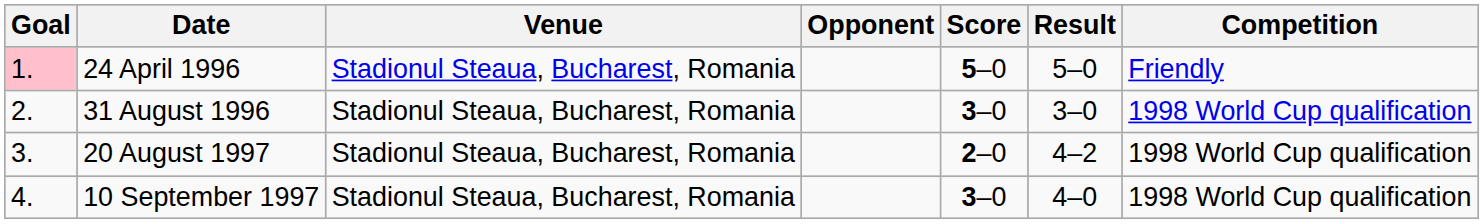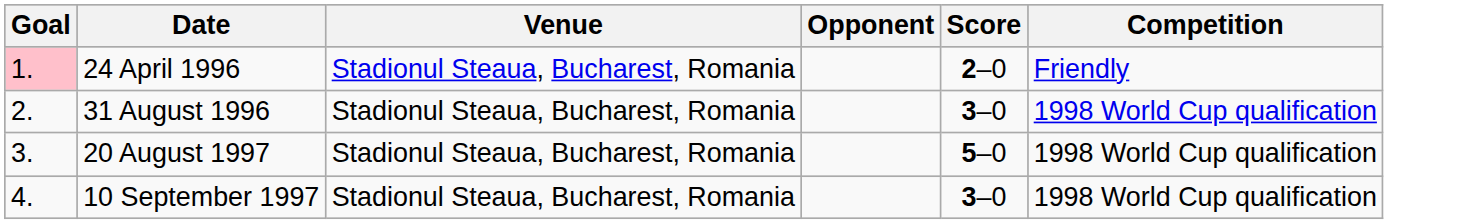- column: Result | 5–0 | 3–0 | 4–2 | 4–0
24 April 1996 | Score: 5–0 -> 2–0
20 August 1997 | Score: 2–0 -> 5–0
